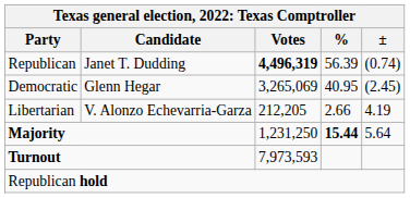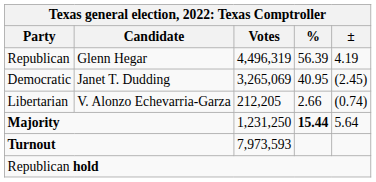Republican | Candidate: Janet T. Dudding -> Glenn Hegar
Republican | Votes: bold -> normal
Republican | ±: (0.74) -> 4.19
Democratic | Candidate: Glenn Hegar -> Janet T. Dudding
Libertarian | ±: 4.19 -> (0.74)
